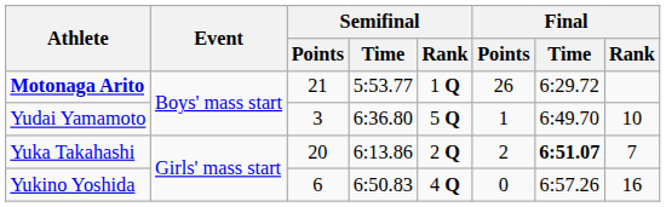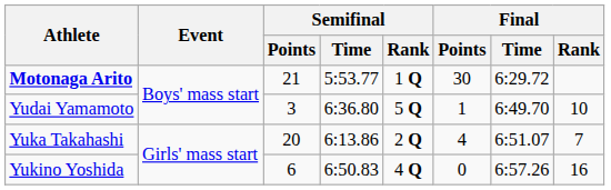Motonaga Arito | Final / Points: 26 -> 30
Yuka Takahashi | Final / Points: 2 -> 4
Yuka Takahashi | Final / Time: bold -> normal
